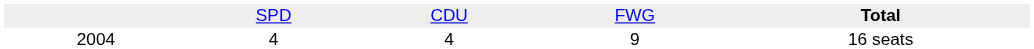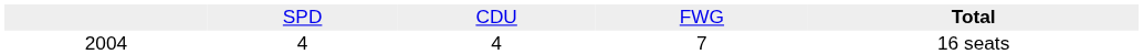2004 | column 4: 9 -> 7
